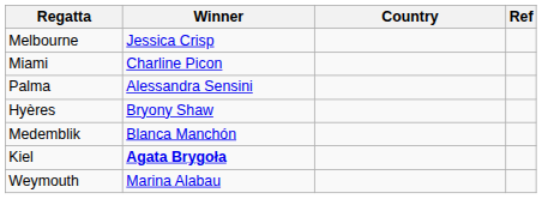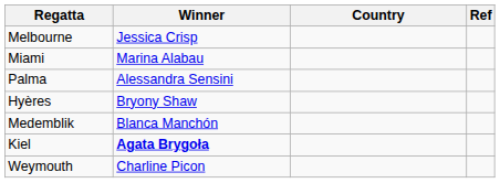Miami | Winner: Charline Picon -> Marina Alabau
Weymouth | Winner: Marina Alabau -> Charline Picon
